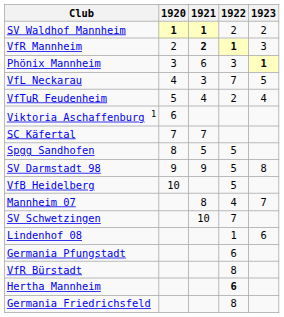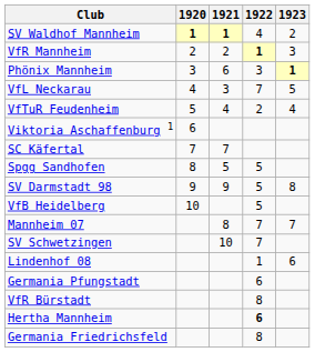SV Waldhof Mannheim | 1922: 2 -> 4
VfR Mannheim | 1921: bold -> normal
Mannheim 07 | 1922: 4 -> 7
